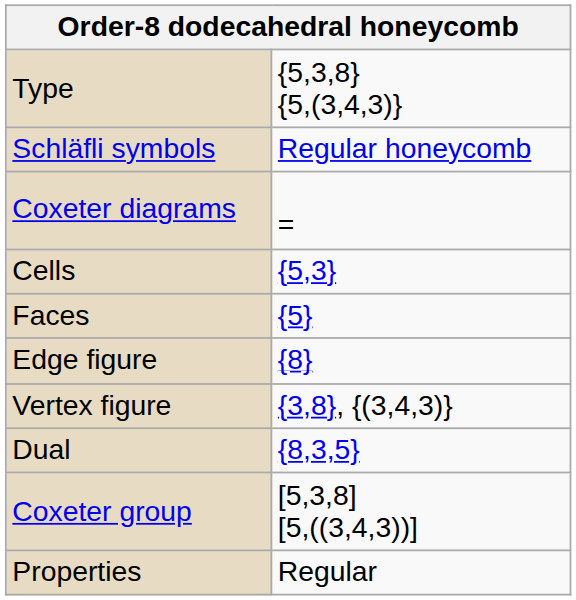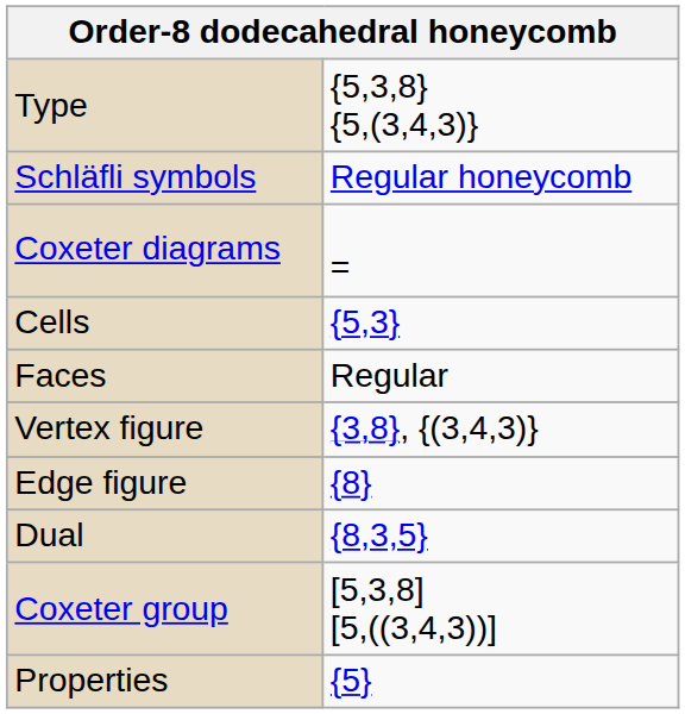Faces | column 2: {5} -> Regular
rows swapped: Edge figure <-> Vertex figure
Properties | column 2: Regular -> {5}
